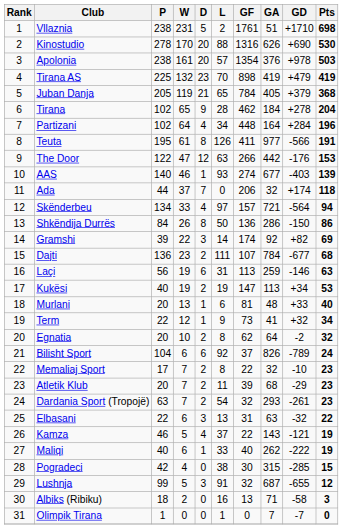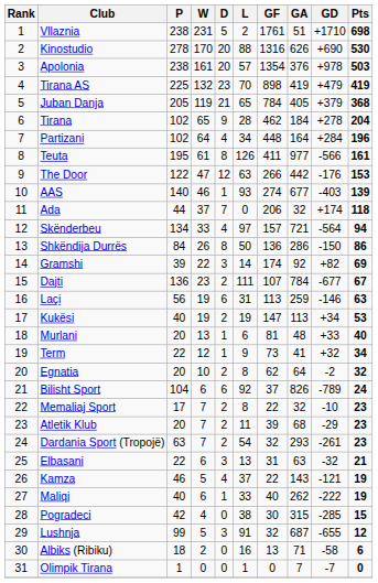Teuta | Pts: 191 -> 161
Dajti | Pts: 68 -> 67
Elbasani | Pts: 22 -> 21
Albiks (Ribiku) | Pts: 3 -> 6
